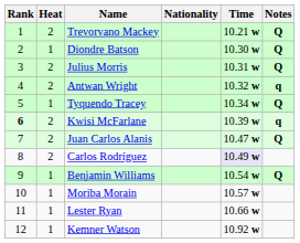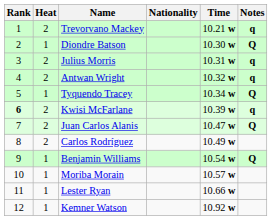Trevorvano Mackey | Notes: Q -> q
Julius Morris | Notes: Q -> q
Carlos Rodríguez | Time: lavender background -> no background
